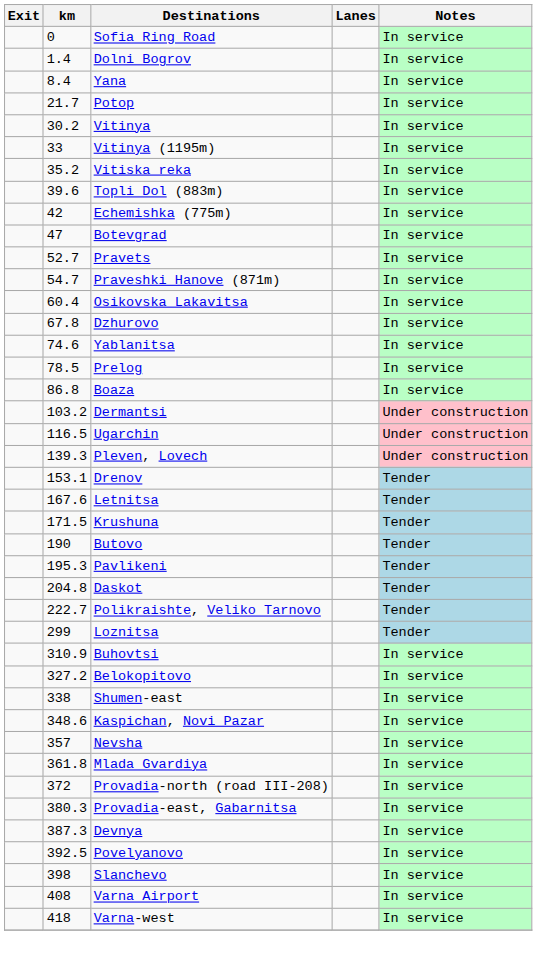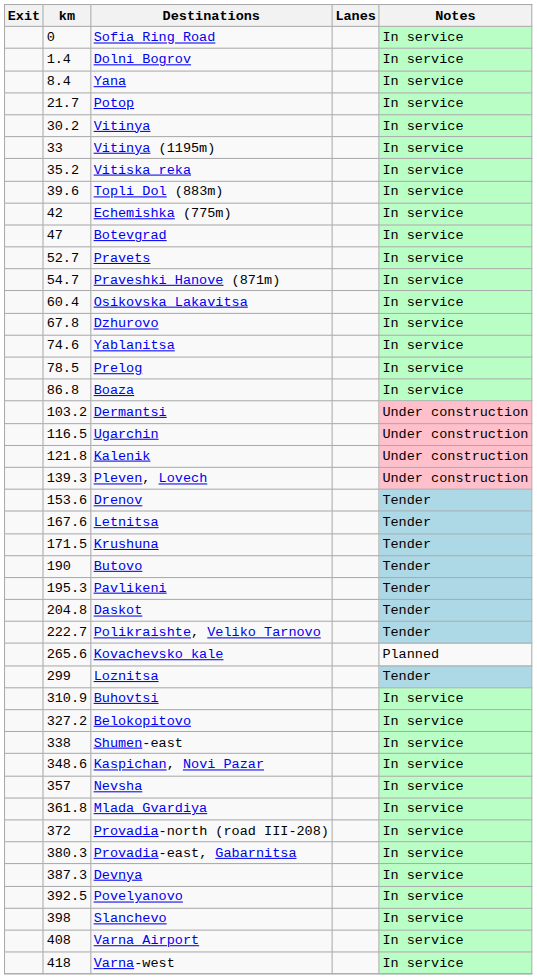+ row: 121.8 | Kalenik | Under construction
Drenov | km: 153.1 -> 153.6
+ row: 265.6 | Kovachevsko kale | Planned
